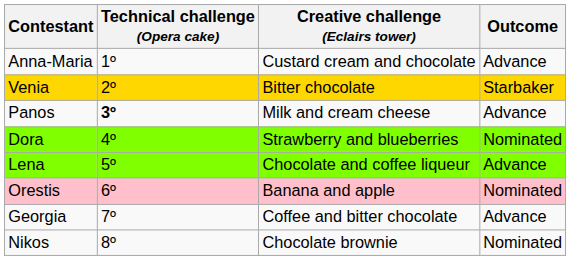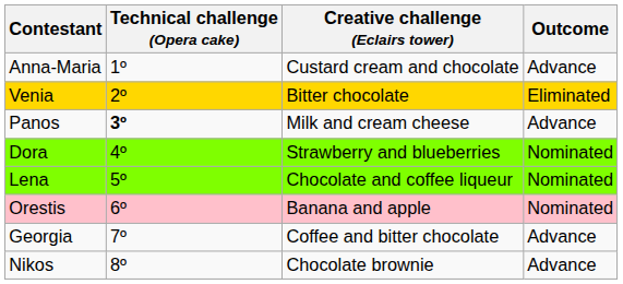Venia | Outcome: Starbaker -> Eliminated
Lena | Outcome: Advance -> Nominated
Nikos | Outcome: Nominated -> Advance
